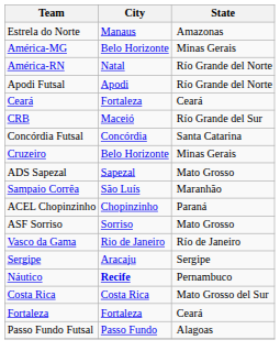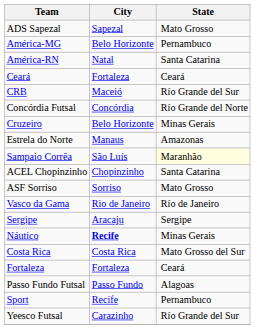rows swapped: ADS Sapezal <-> Estrela do Norte
América-MG | State: Minas Gerais -> Pernambuco
América-RN | State: Río Grande del Norte -> Santa Catarina
- row: Apodi Futsal | Apodi | Río Grande del Norte
Concórdia Futsal | State: Santa Catarina -> Río Grande del Norte
Sampaio Corrêa | State: no background -> lightyellow background
ACEL Chopinzinho | State: Paraná -> Santa Catarina
Náutico | State: Pernambuco -> Minas Gerais
+ row: Sport | Recife | Pernambuco
+ row: Yeesco Futsal | Carazinho | Río Grande del Sur
